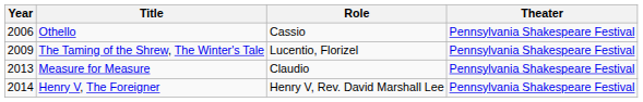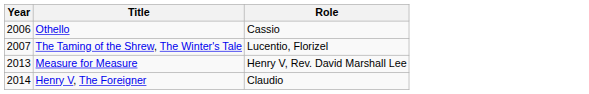- column: Theater | Pennsylvania Shakespeare Festival | Pennsylvania Shakespeare Festival | Pennsylvania Shakespeare Festival | Pennsylvania Shakespeare Festival
The Taming of the Shrew, The Winter's Tale | Year: 2009 -> 2007
Measure for Measure | Role: Claudio -> Henry V, Rev. David Marshall Lee
Henry V, The Foreigner | Role: Henry V, Rev. David Marshall Lee -> Claudio
